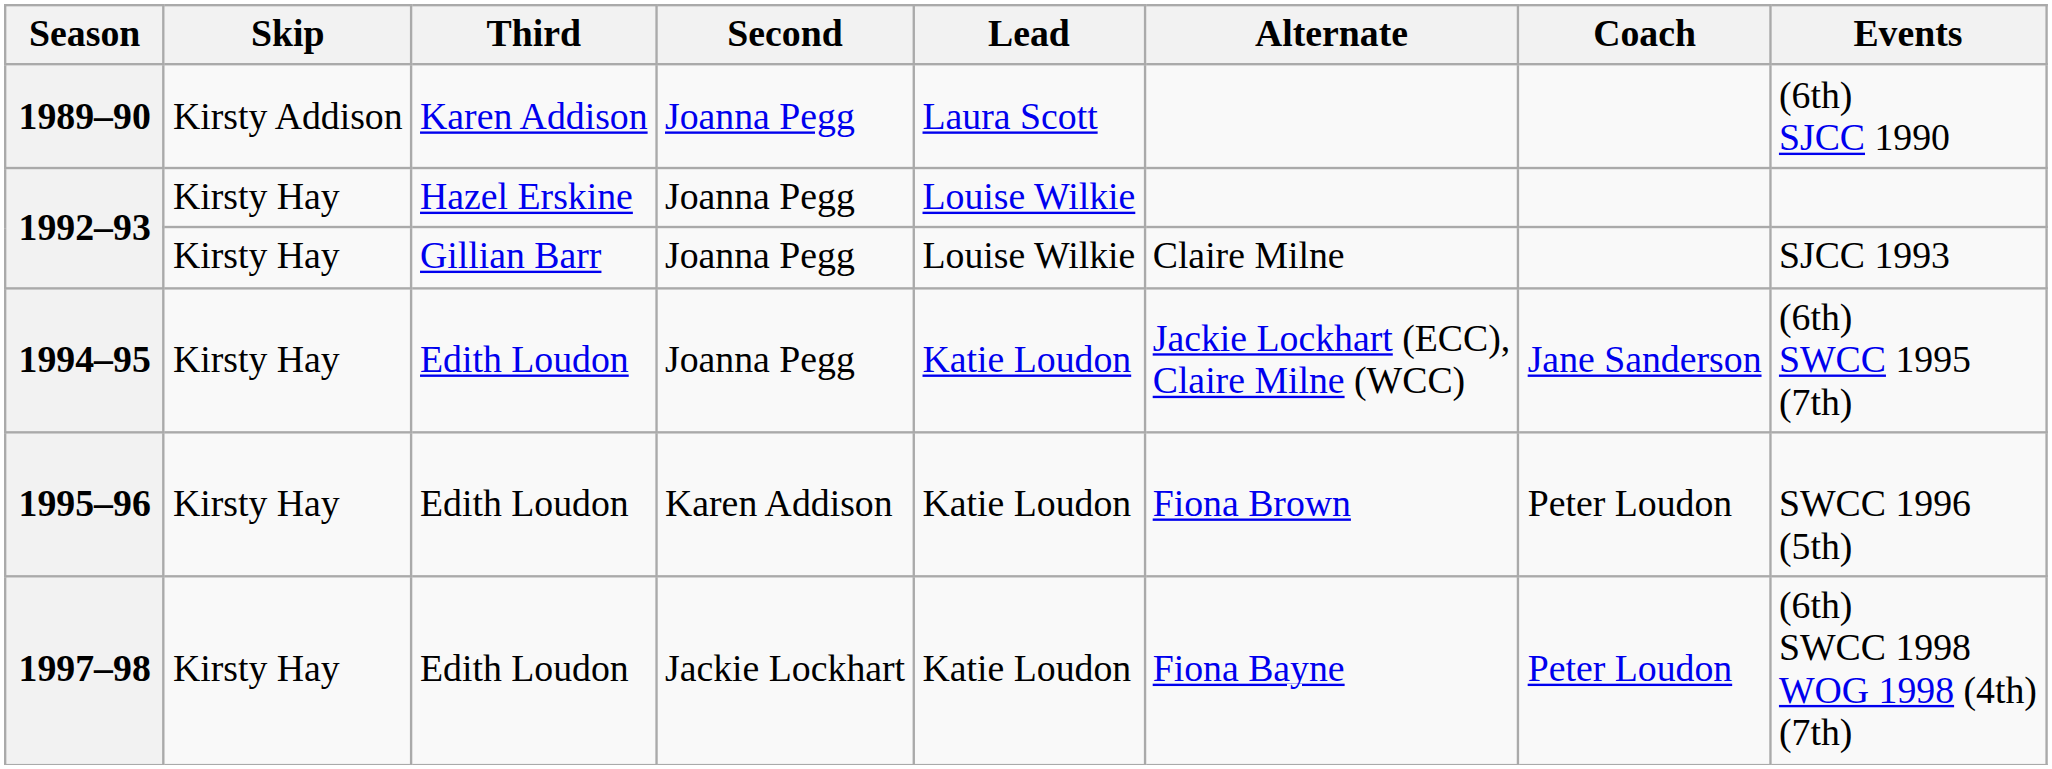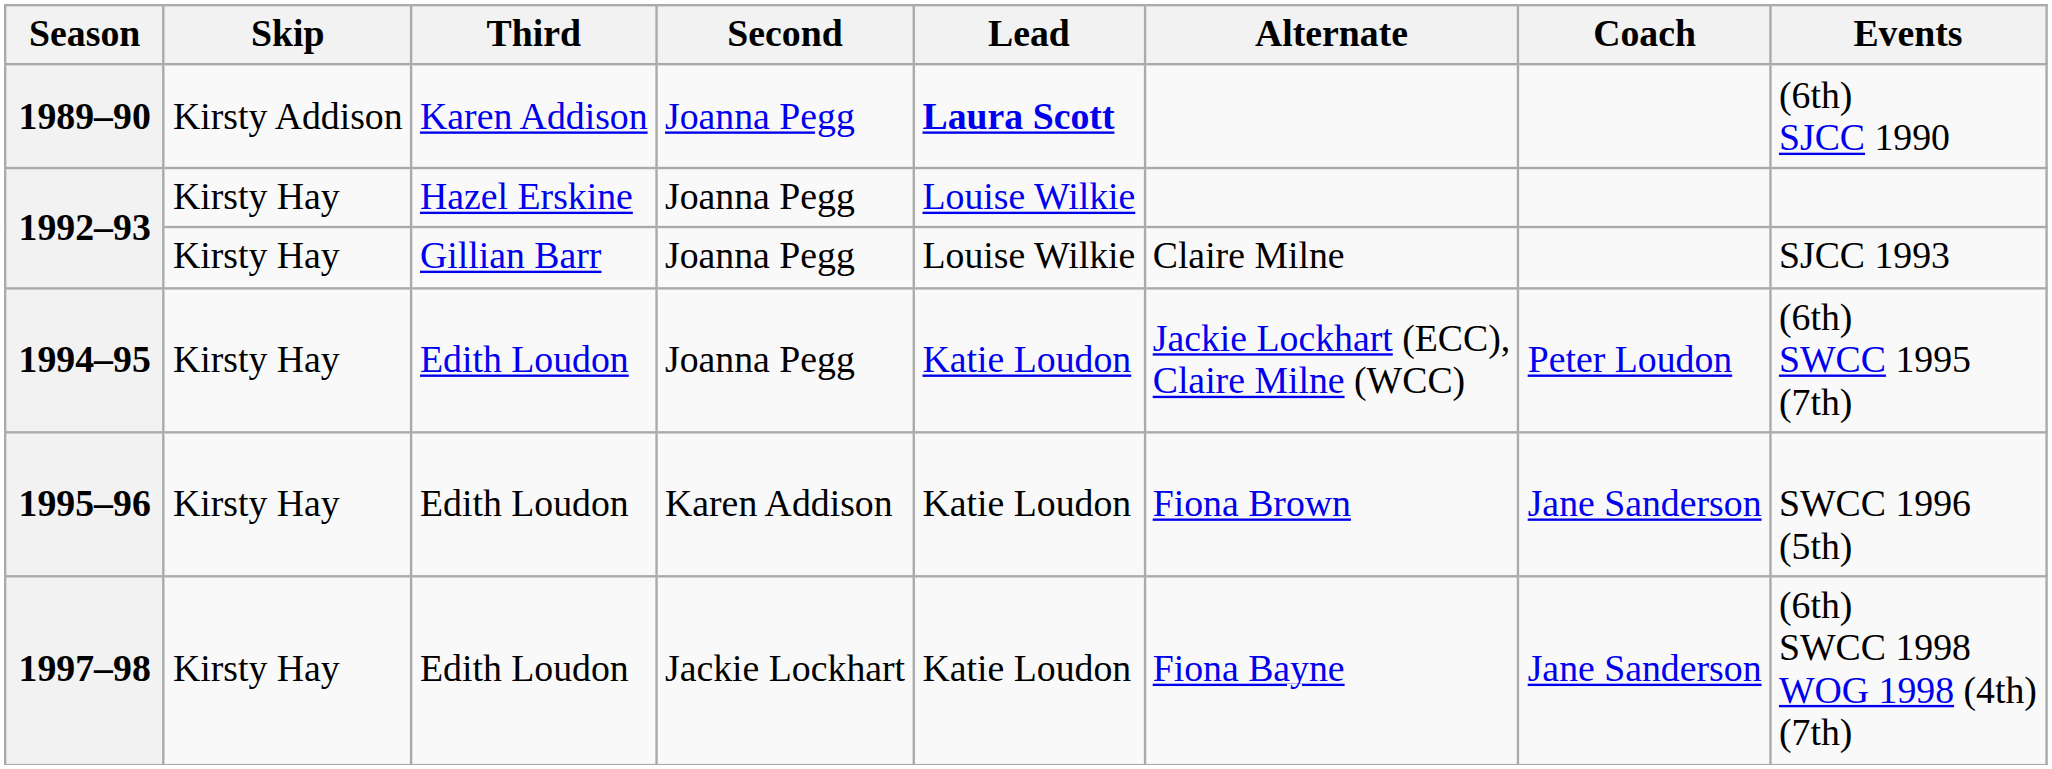1989–90 | Lead: normal -> bold
1994–95 | Coach: Jane Sanderson -> Peter Loudon
1995–96 | Coach: Peter Loudon -> Jane Sanderson
1997–98 | Coach: Peter Loudon -> Jane Sanderson
